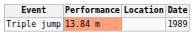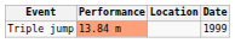Triple jump | Date: 1989 -> 1999
